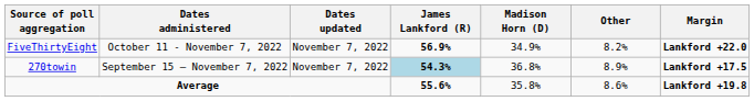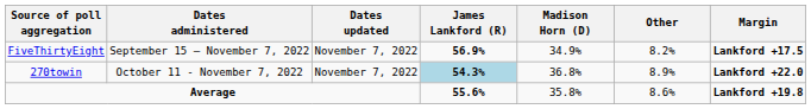FiveThirtyEight | Dates administered: October 11 - November 7, 2022 -> September 15 – November 7, 2022
FiveThirtyEight | Margin: Lankford +22.0 -> Lankford +17.5
270towin | Dates administered: September 15 – November 7, 2022 -> October 11 - November 7, 2022
270towin | Margin: Lankford +17.5 -> Lankford +22.0
